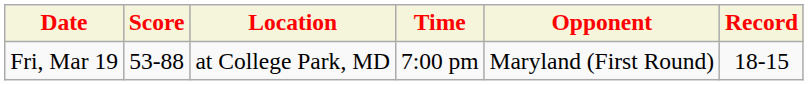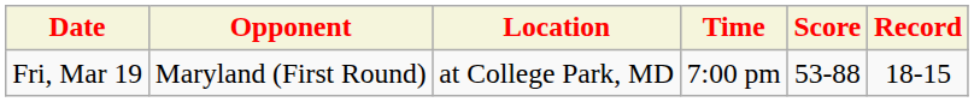columns swapped: Opponent <-> Score
